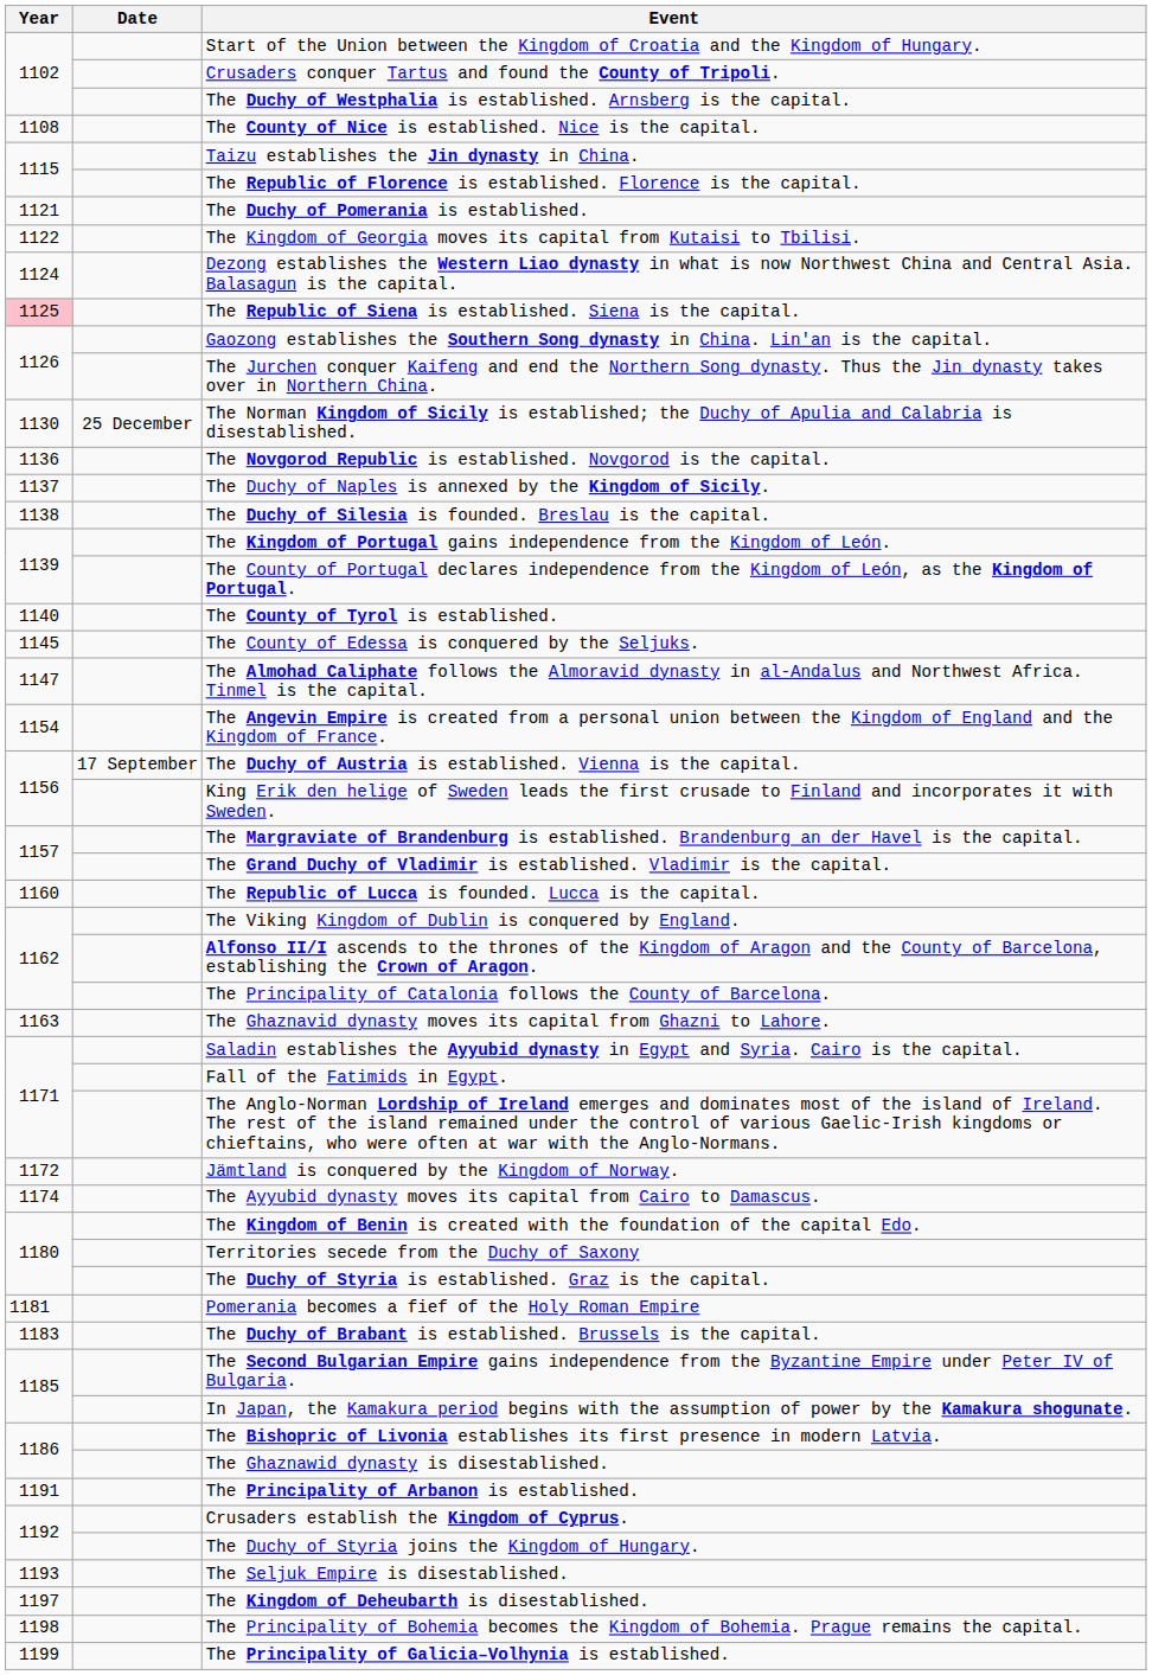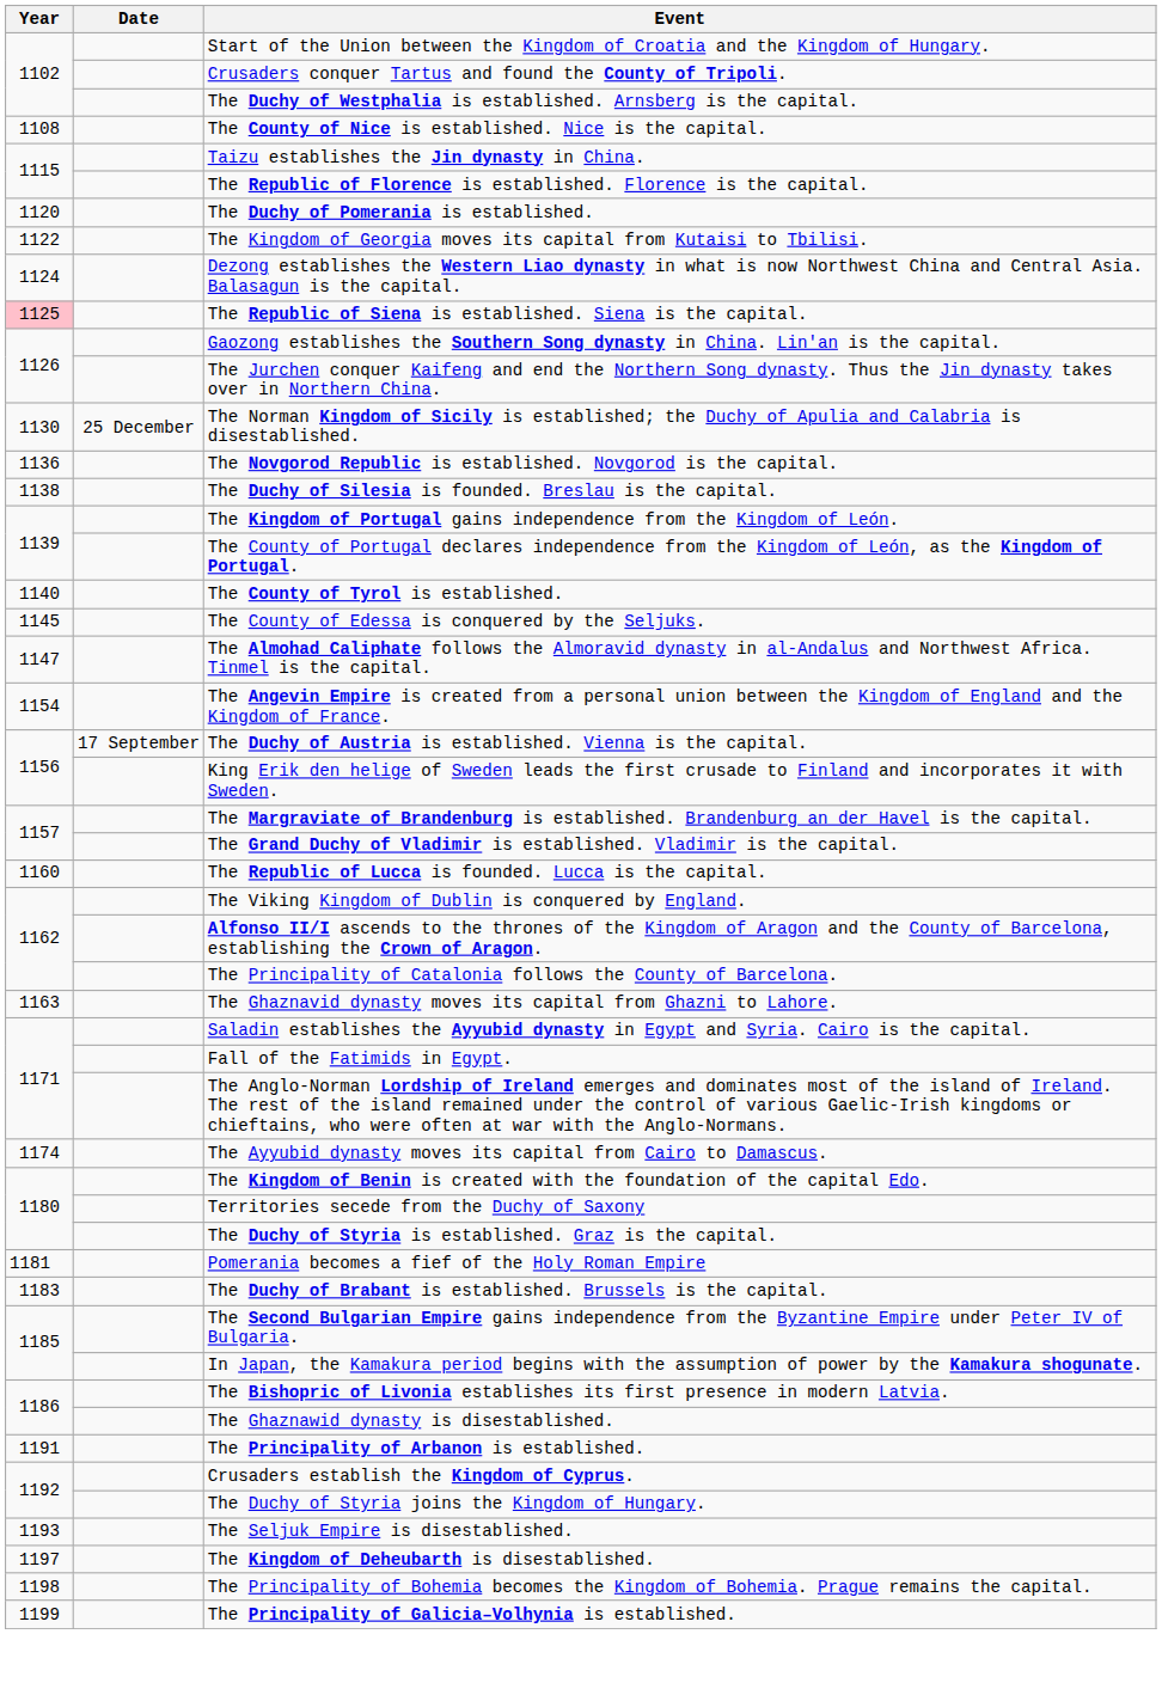The Duchy of Pomerania is established. | Year: 1121 -> 1120
- row: 1137 | The Duchy of Naples is annexed by the Kingdom of Sicily.
- row: 1172 | Jämtland is conquered by the Kingdom of Norway.
